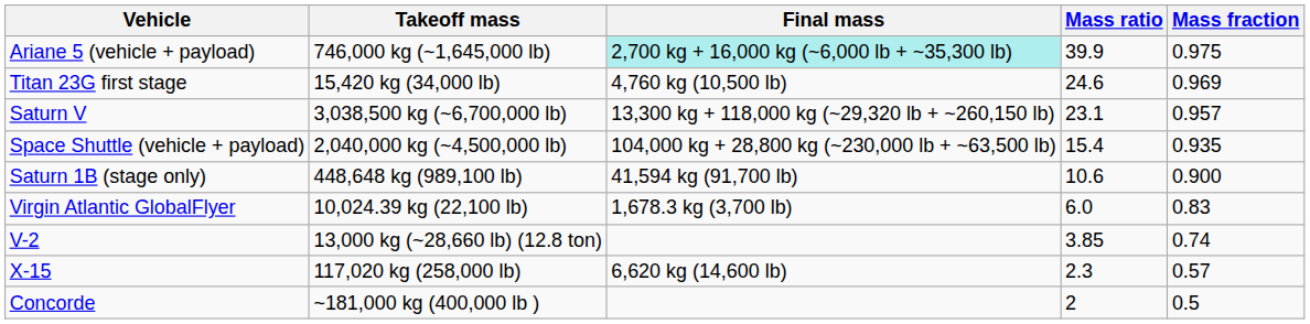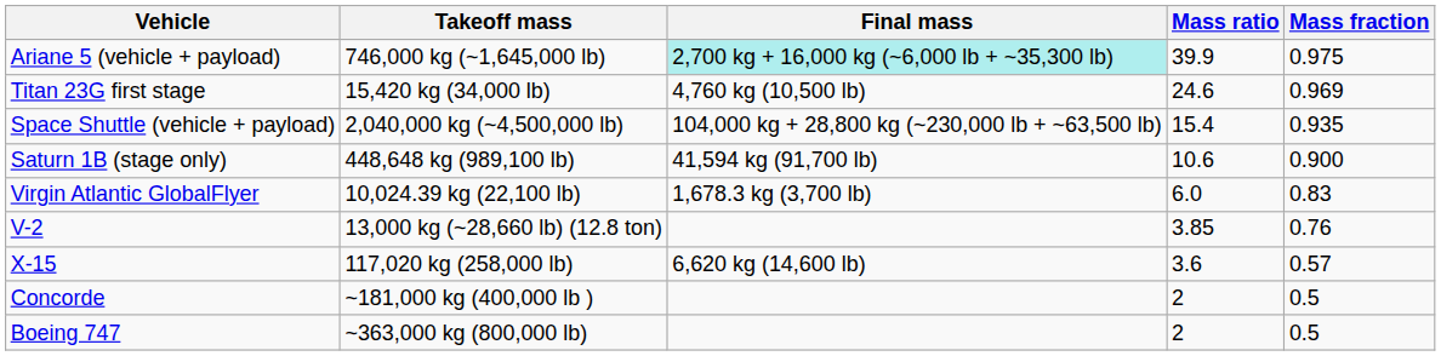- row: Saturn V | 3,038,500 kg (~6,700,000 lb) | 13,300 kg + 118,000 kg (~29,320 lb + ~260,150 lb) | 23.1 | 0.957
V-2 | Mass fraction: 0.74 -> 0.76
X-15 | Mass ratio: 2.3 -> 3.6
+ row: Boeing 747 | ~363,000 kg (800,000 lb) | 2 | 0.5
